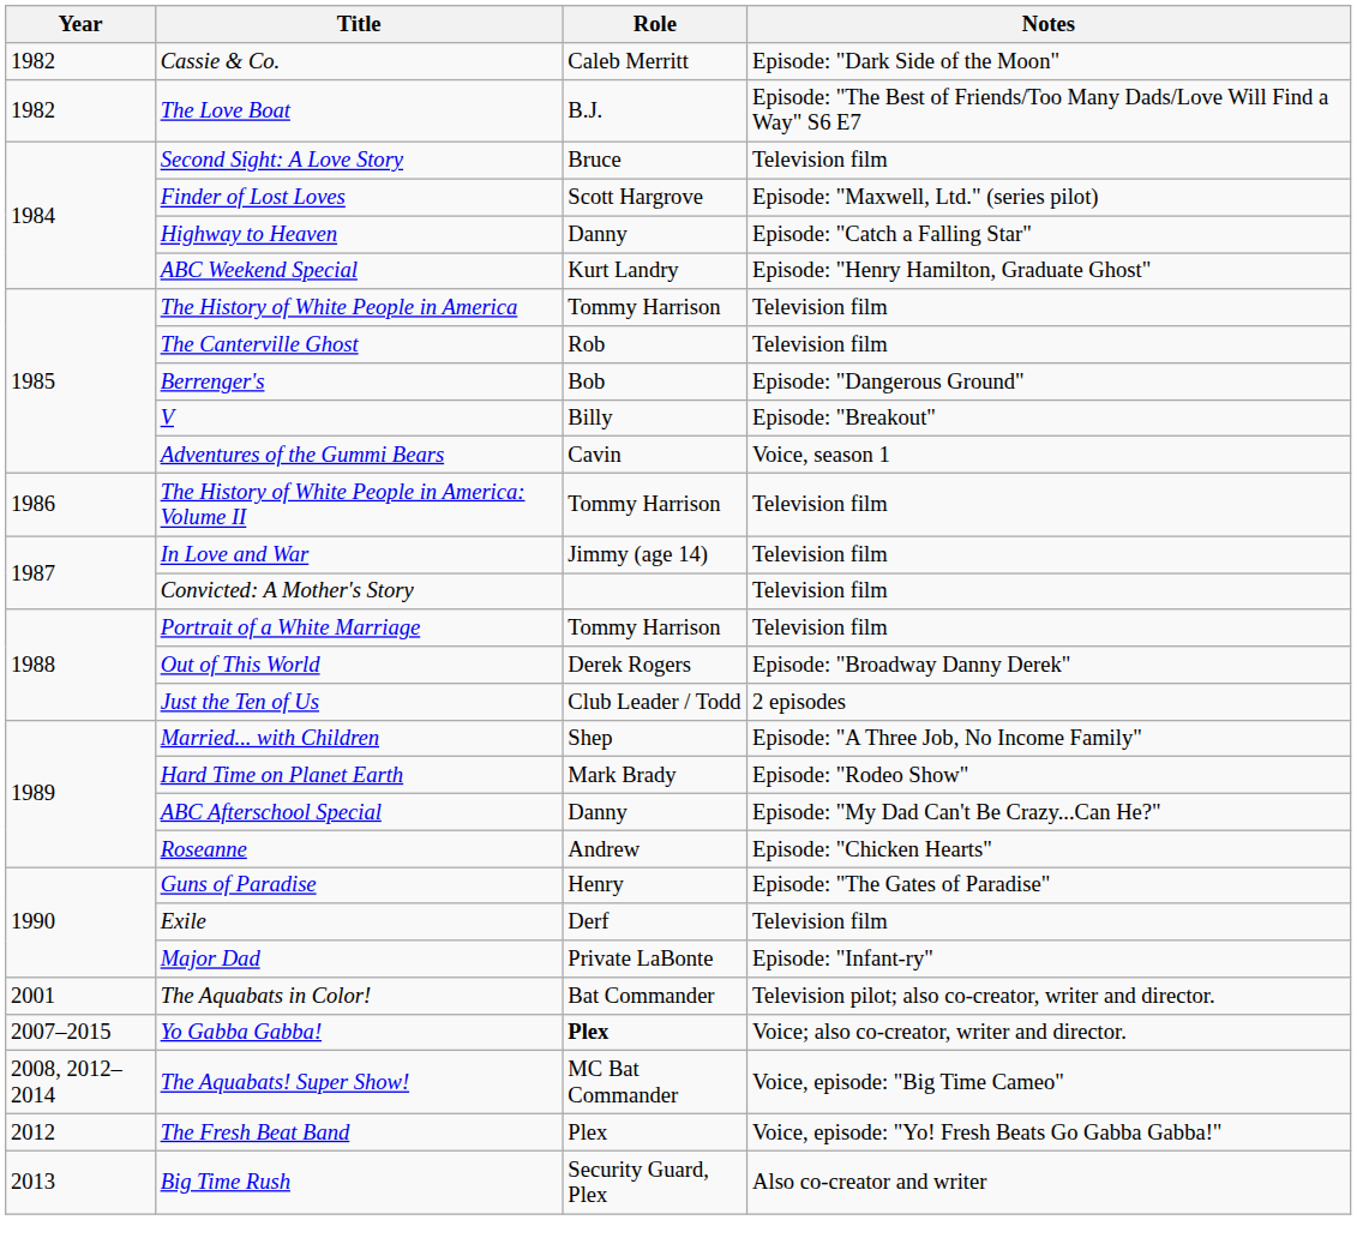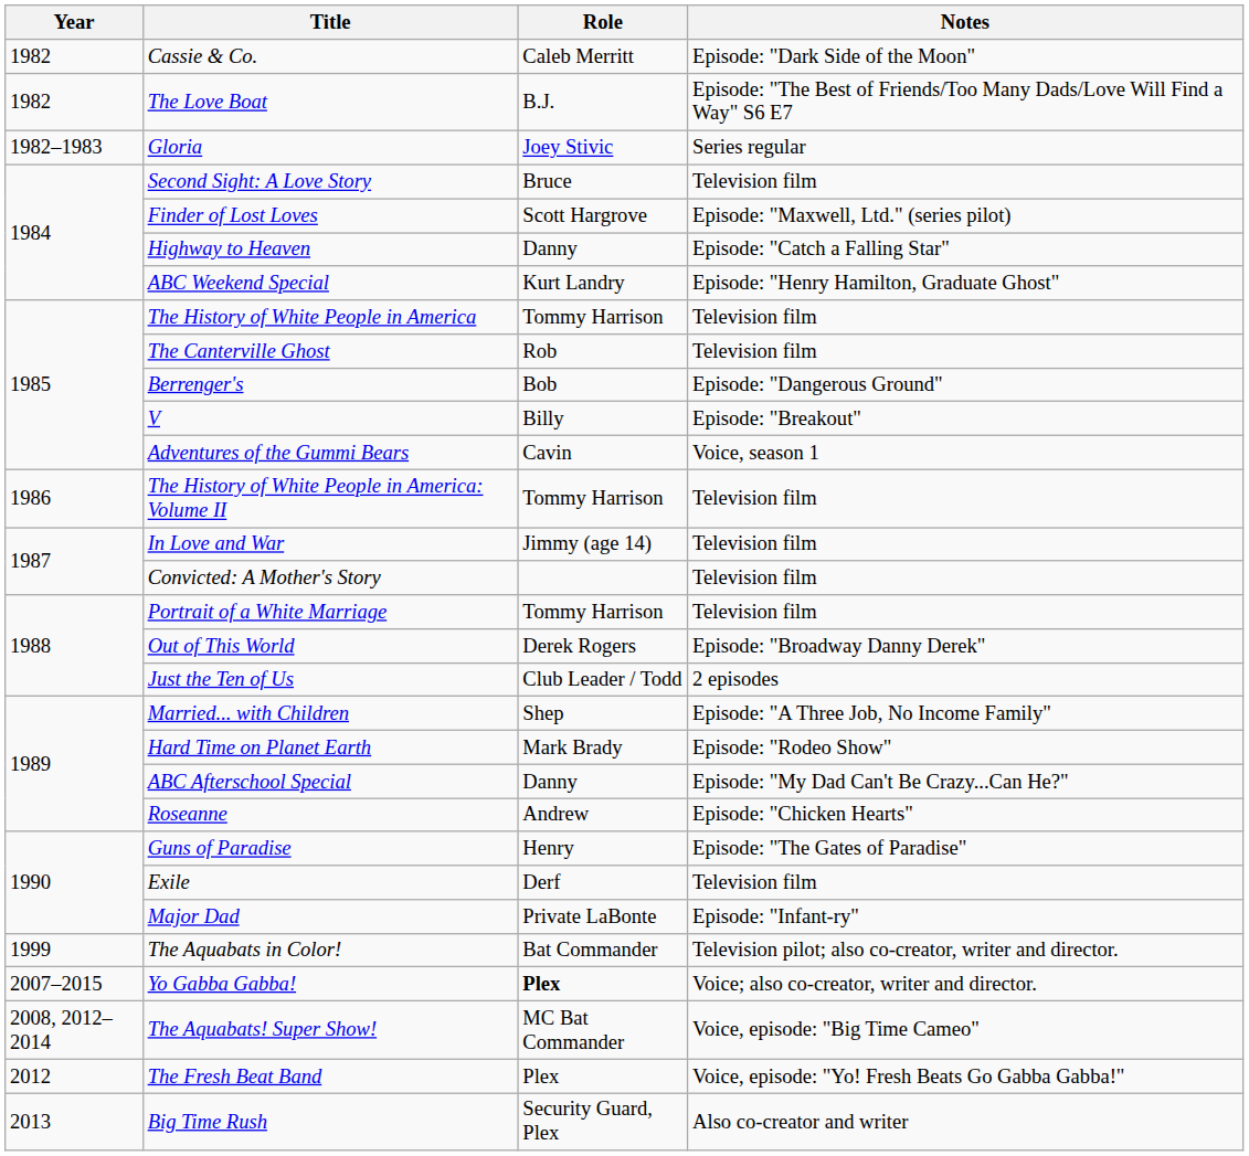+ row: 1982–1983 | Gloria | Joey Stivic | Series regular
The Aquabats in Color! | Year: 2001 -> 1999
